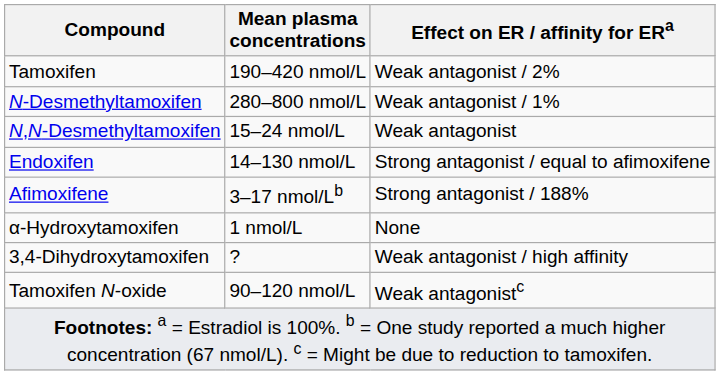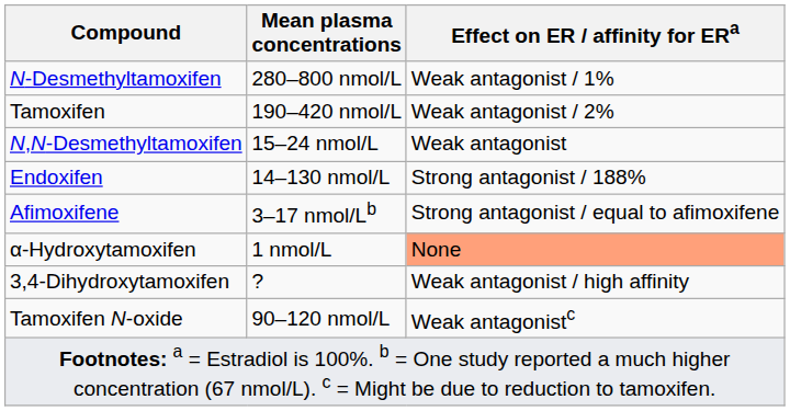rows swapped: Tamoxifen <-> N-Desmethyltamoxifen
Endoxifen | Effect on ER / affinity for ERa: Strong antagonist / equal to afimoxifene -> Strong antagonist / 188%
Afimoxifene | Effect on ER / affinity for ERa: Strong antagonist / 188% -> Strong antagonist / equal to afimoxifene
α-Hydroxytamoxifen | Effect on ER / affinity for ERa: no background -> lightsalmon background
